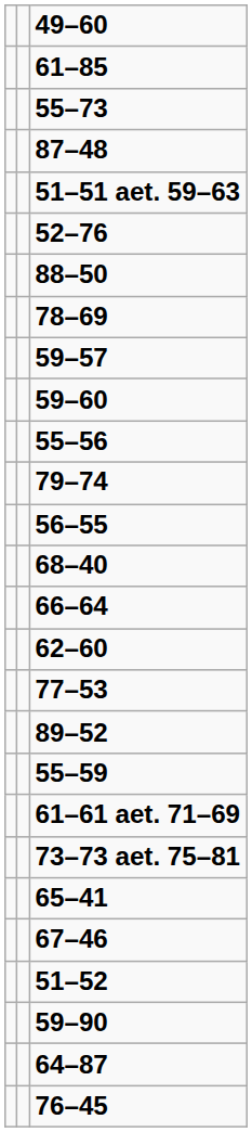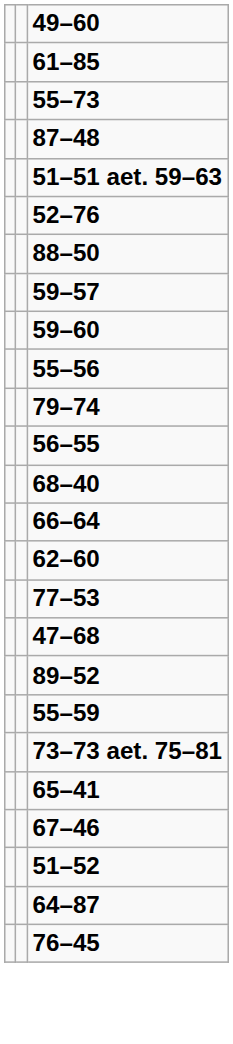- row: 78–69
+ row: 47–68
- row: 61–61 aet. 71–69
- row: 59–90
